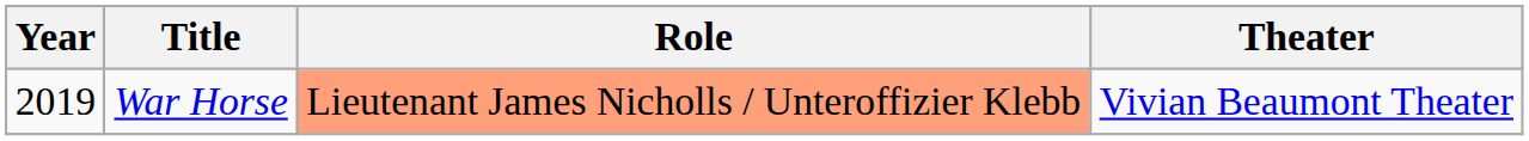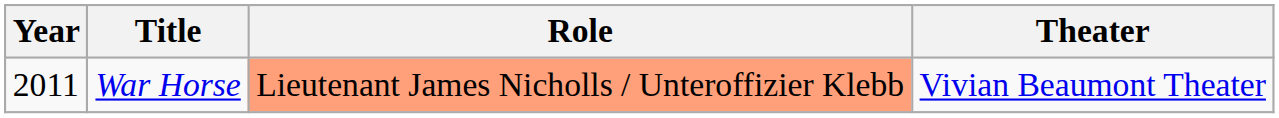War Horse | Year: 2019 -> 2011
